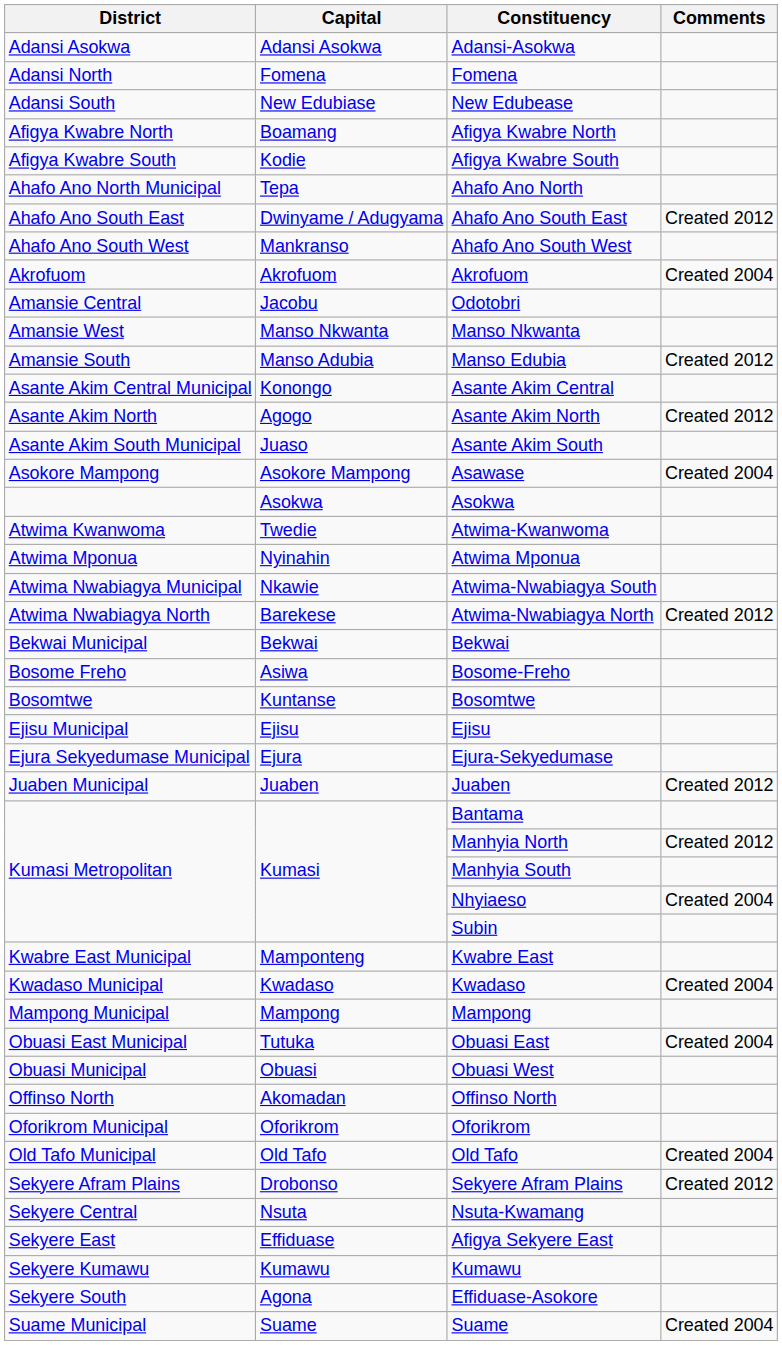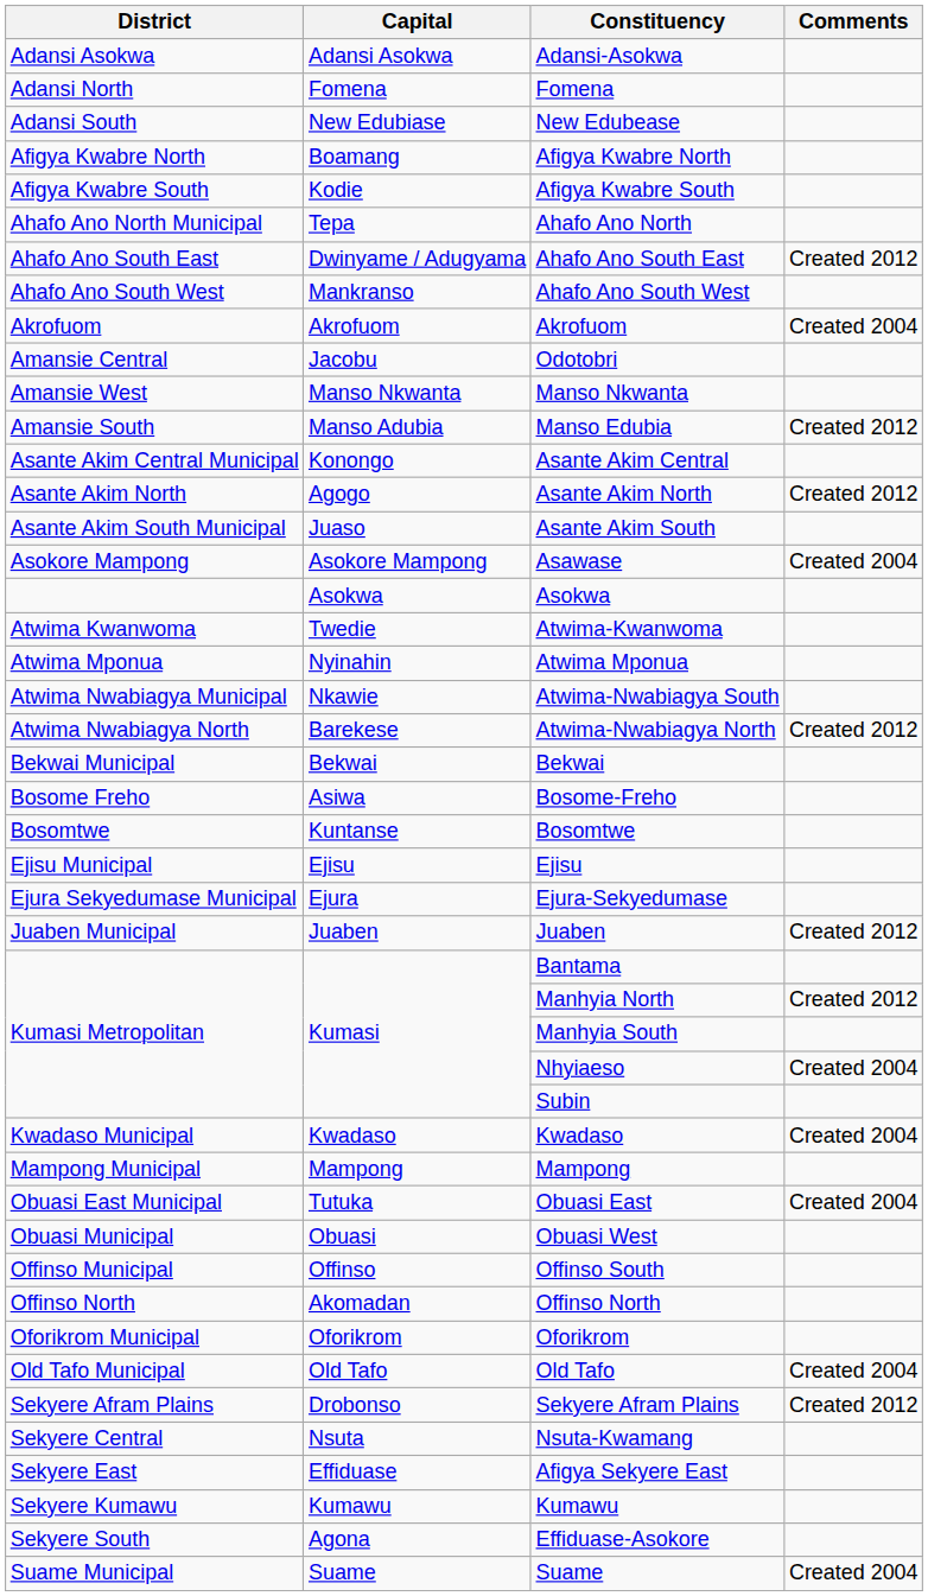- row: Kwabre East Municipal | Mamponteng | Kwabre East
+ row: Offinso Municipal | Offinso | Offinso South
